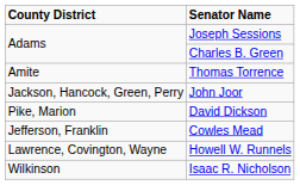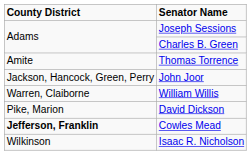+ row: Warren, Claiborne | William Willis
Cowles Mead | County District: normal -> bold
- row: Lawrence, Covington, Wayne | Howell W. Runnels
